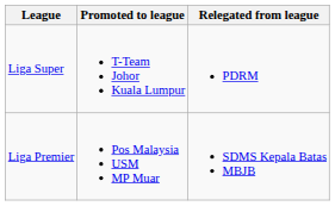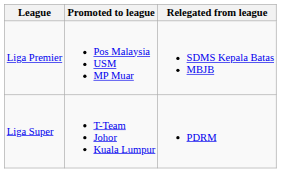rows swapped: Liga Super <-> Liga Premier
